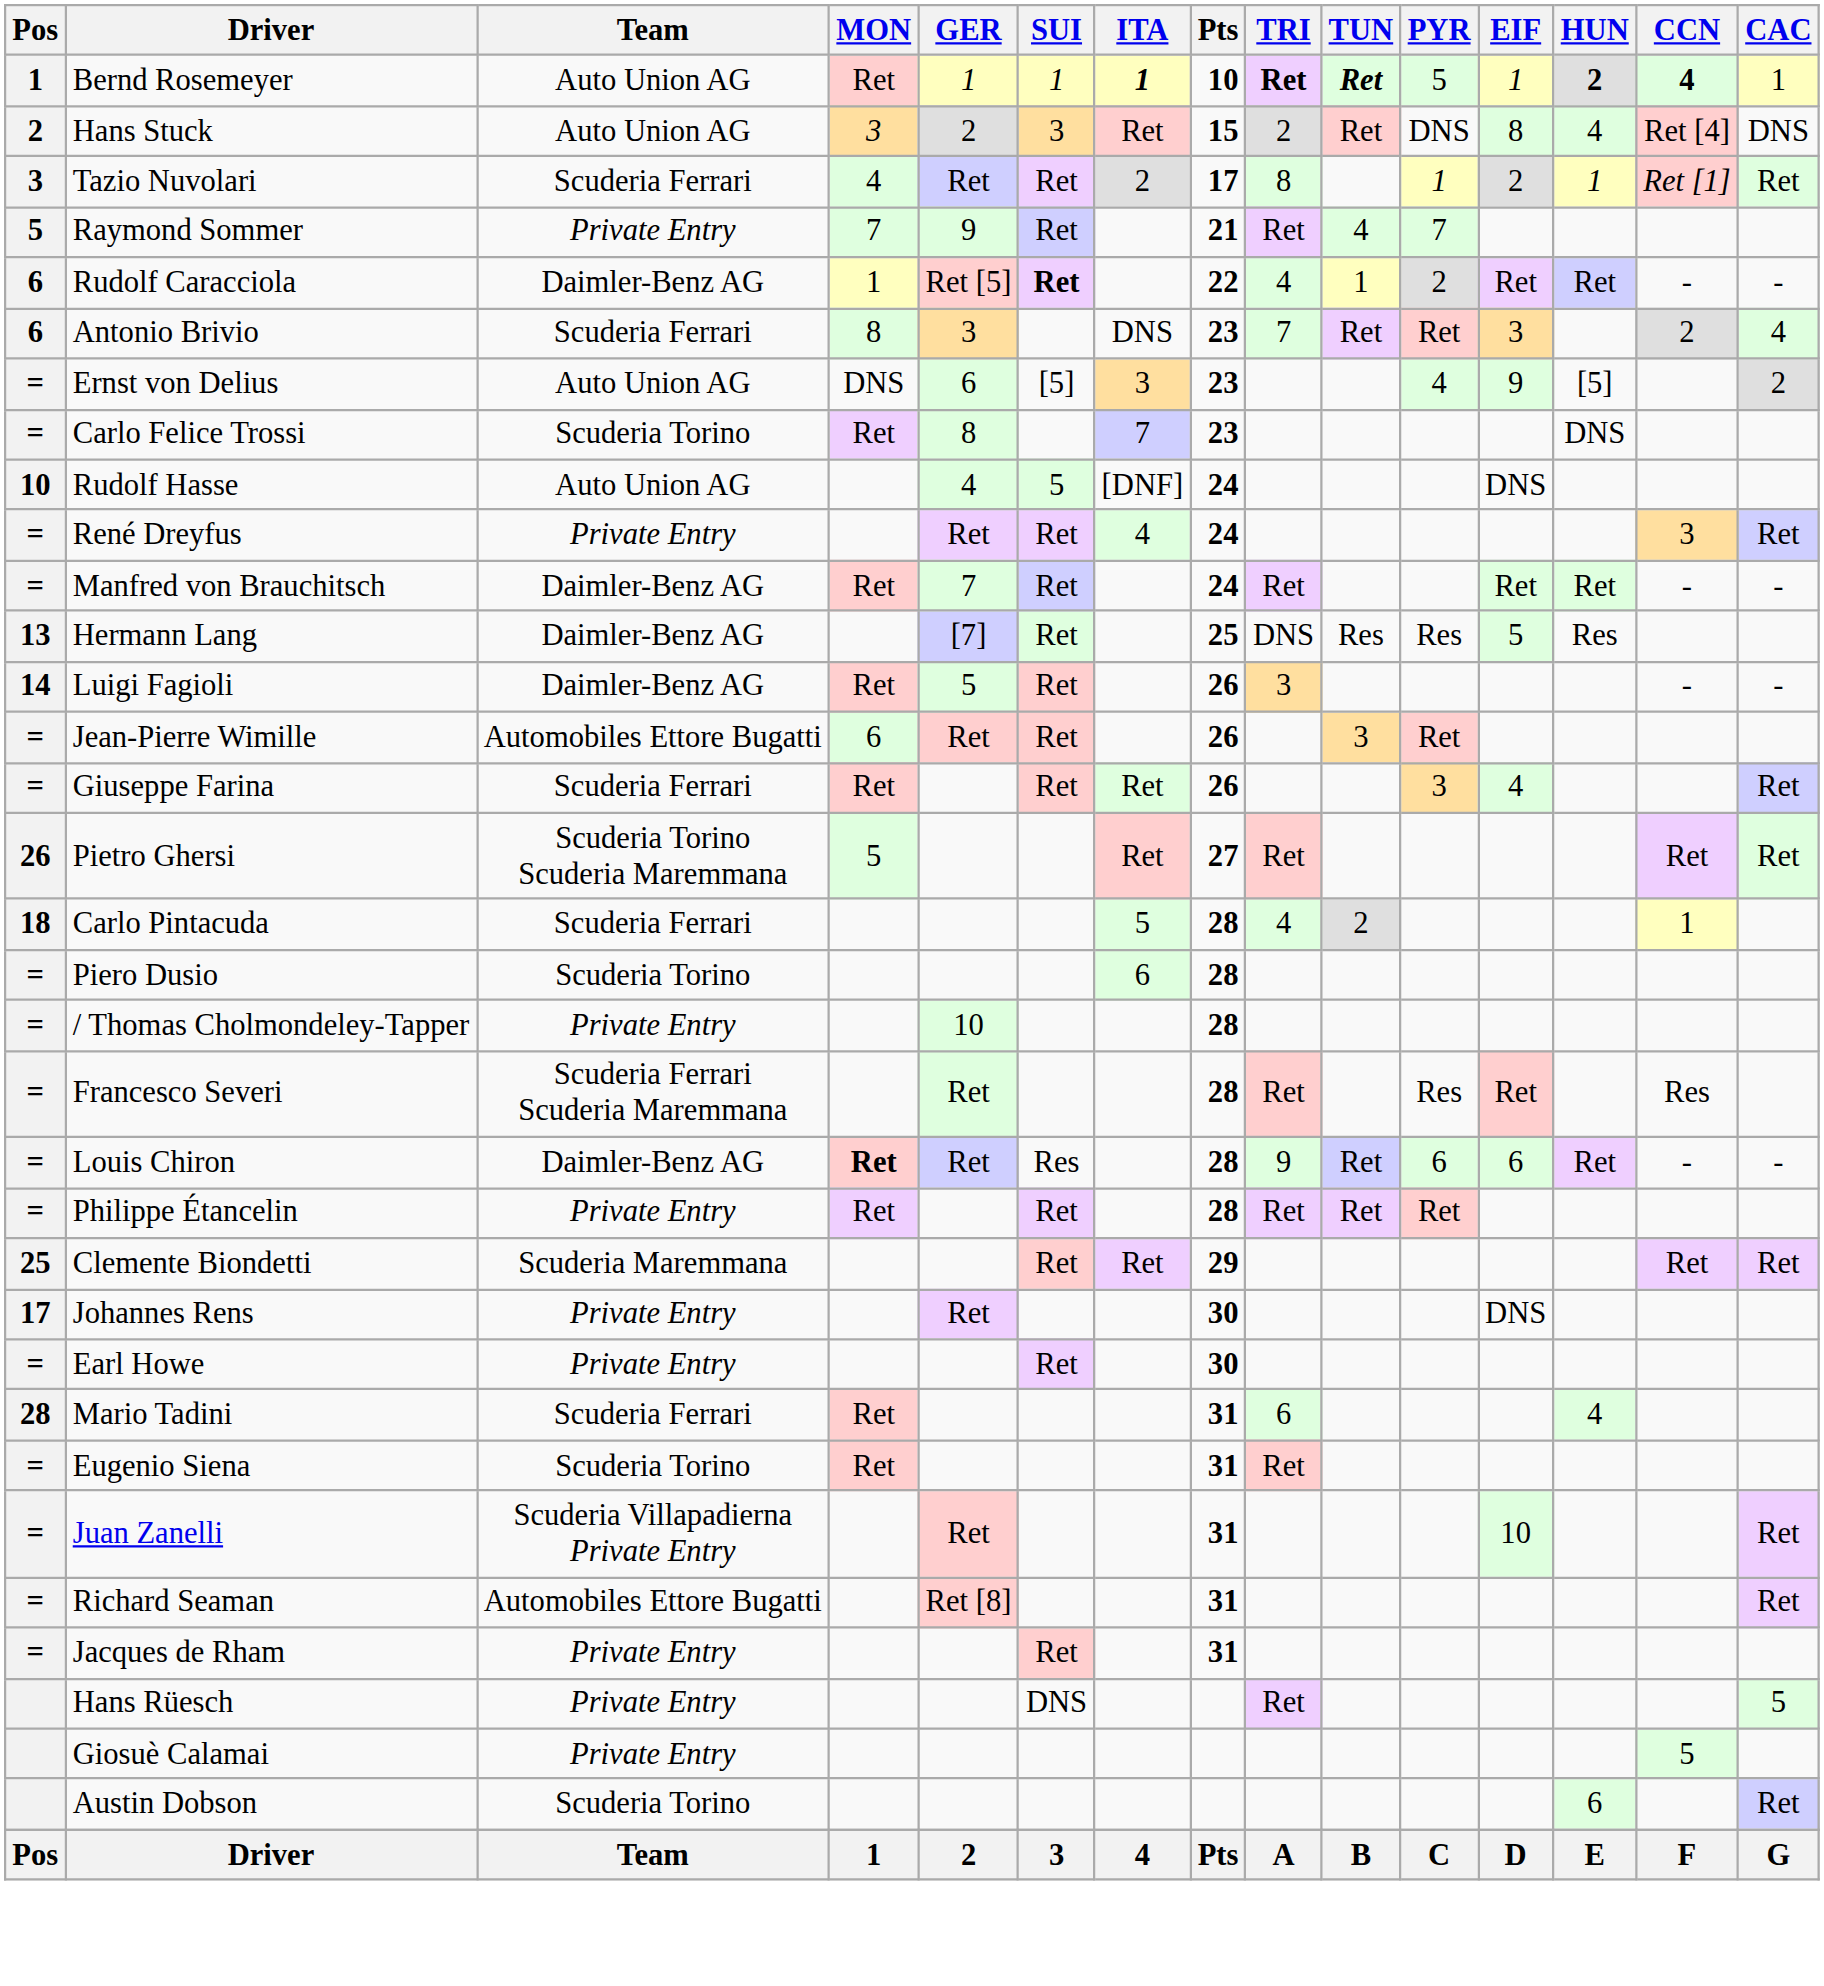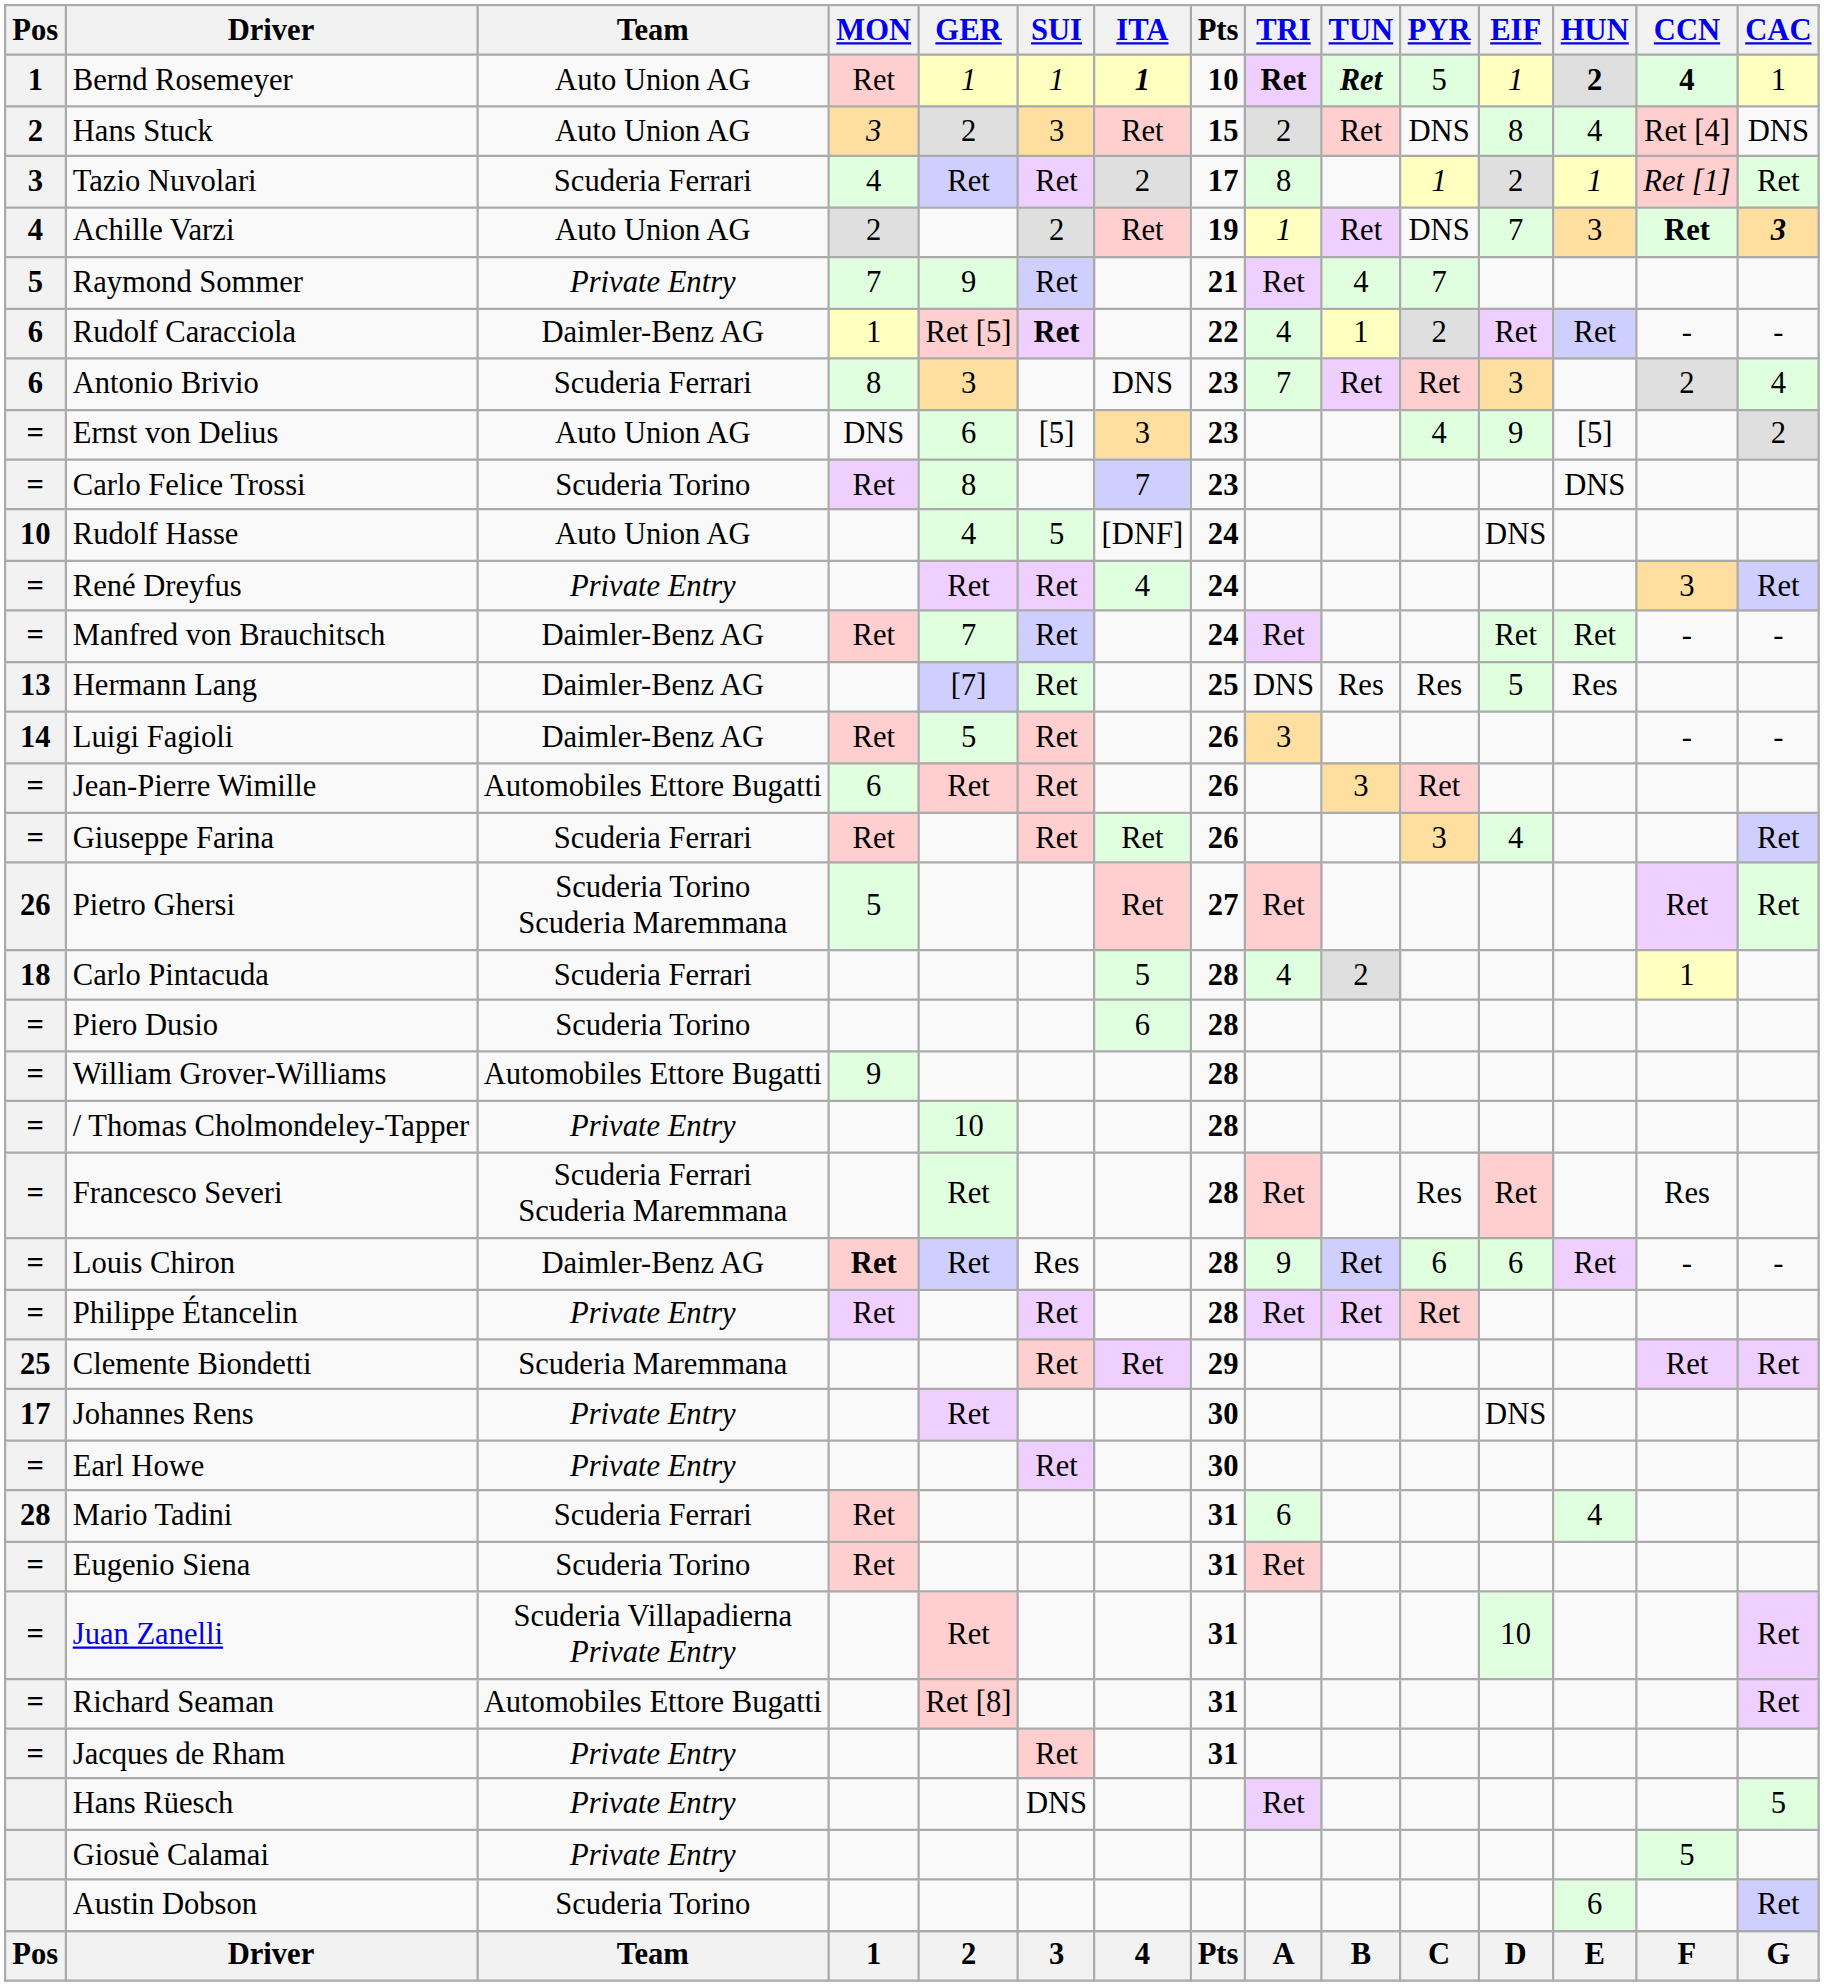+ row: 4 | Achille Varzi | Auto Union AG | 2 | 2 | Ret | 19 | 1 | Ret | DNS | 7 | 3 | Ret | 3
+ row: = | William Grover-Williams | Automobiles Ettore Bugatti | 9 | 28
